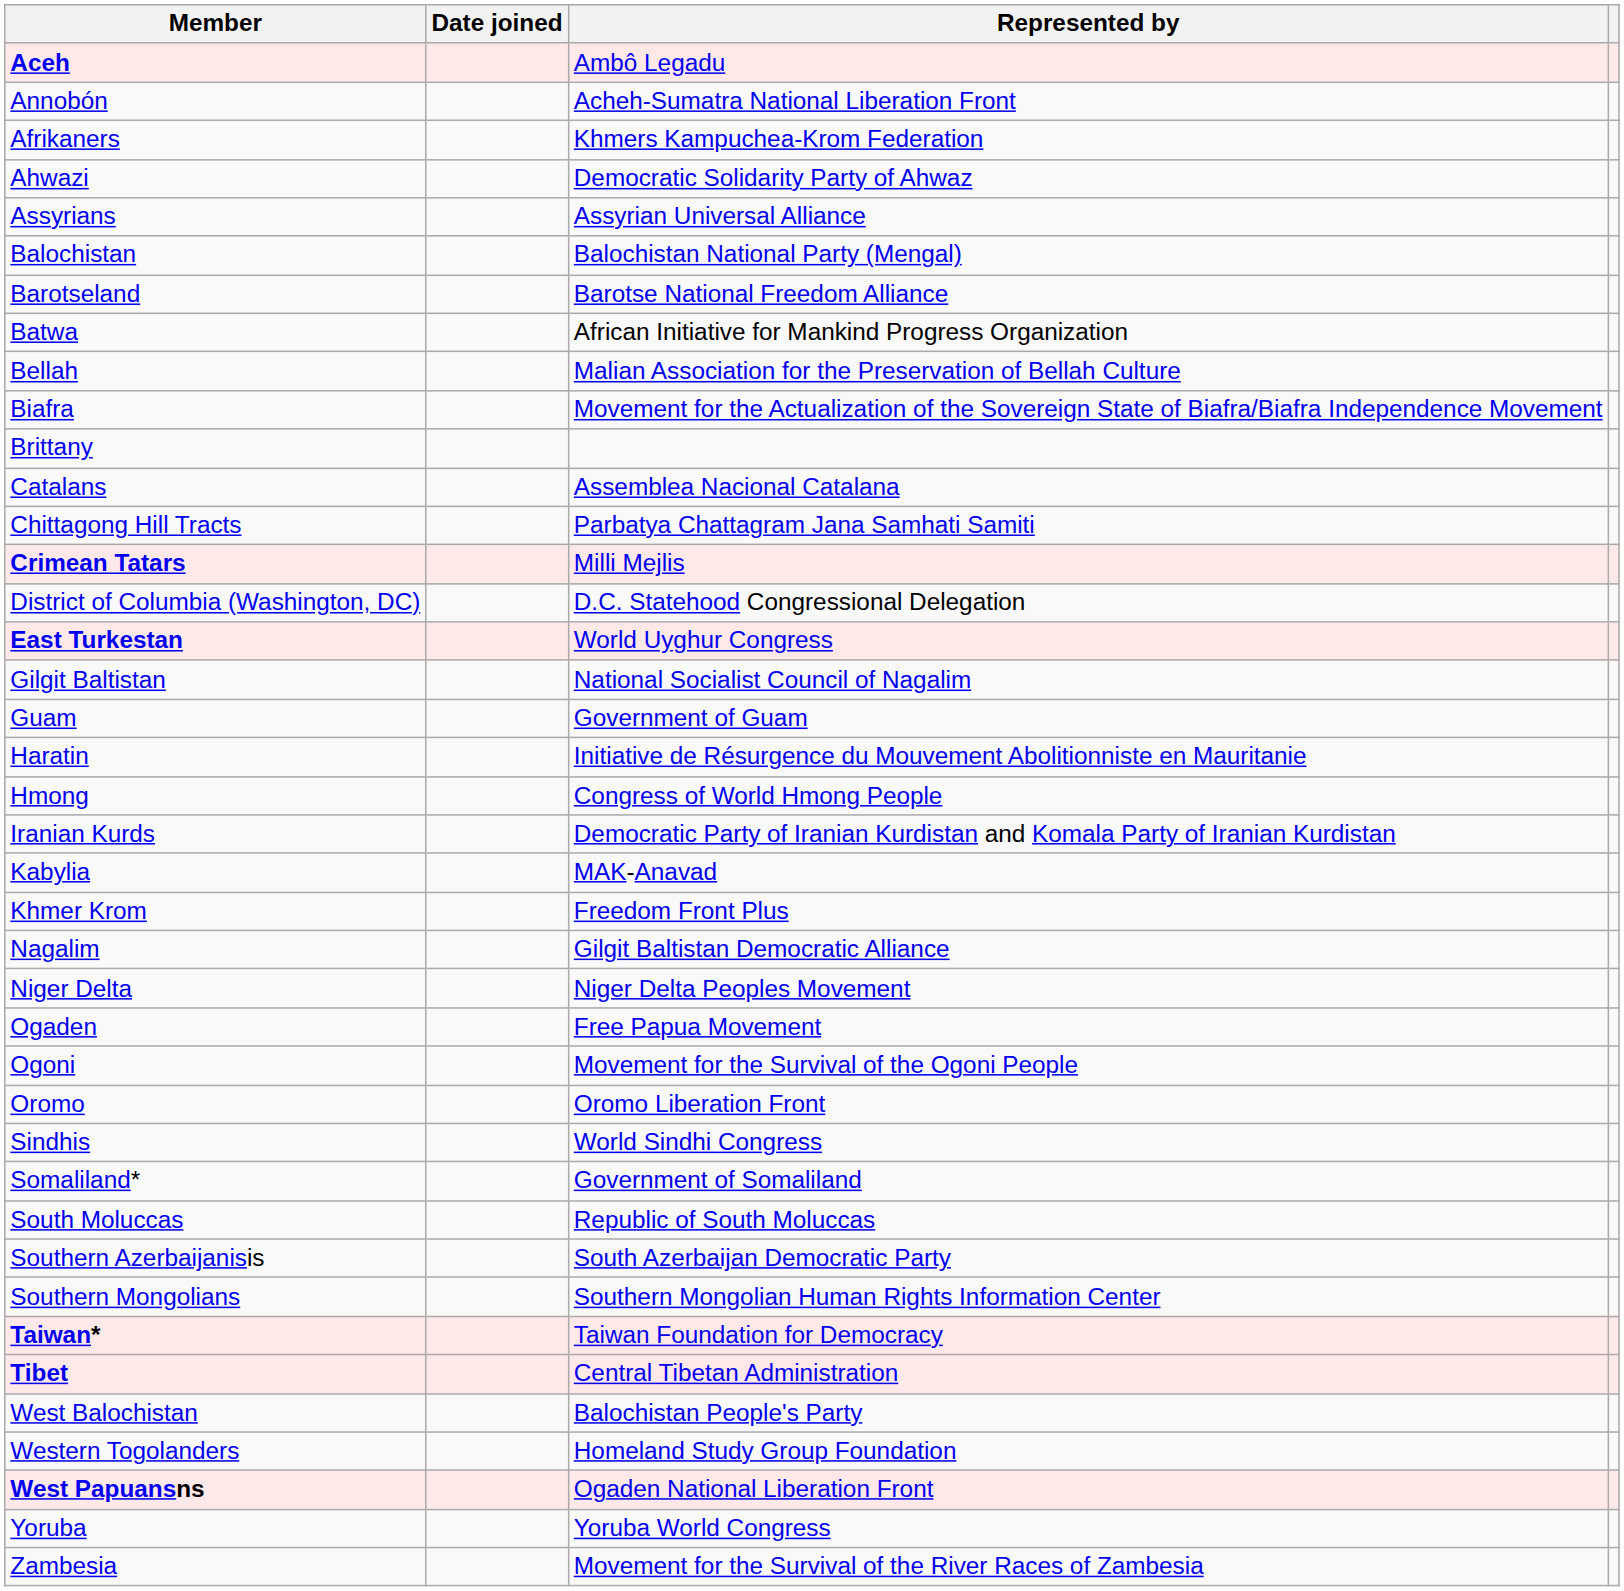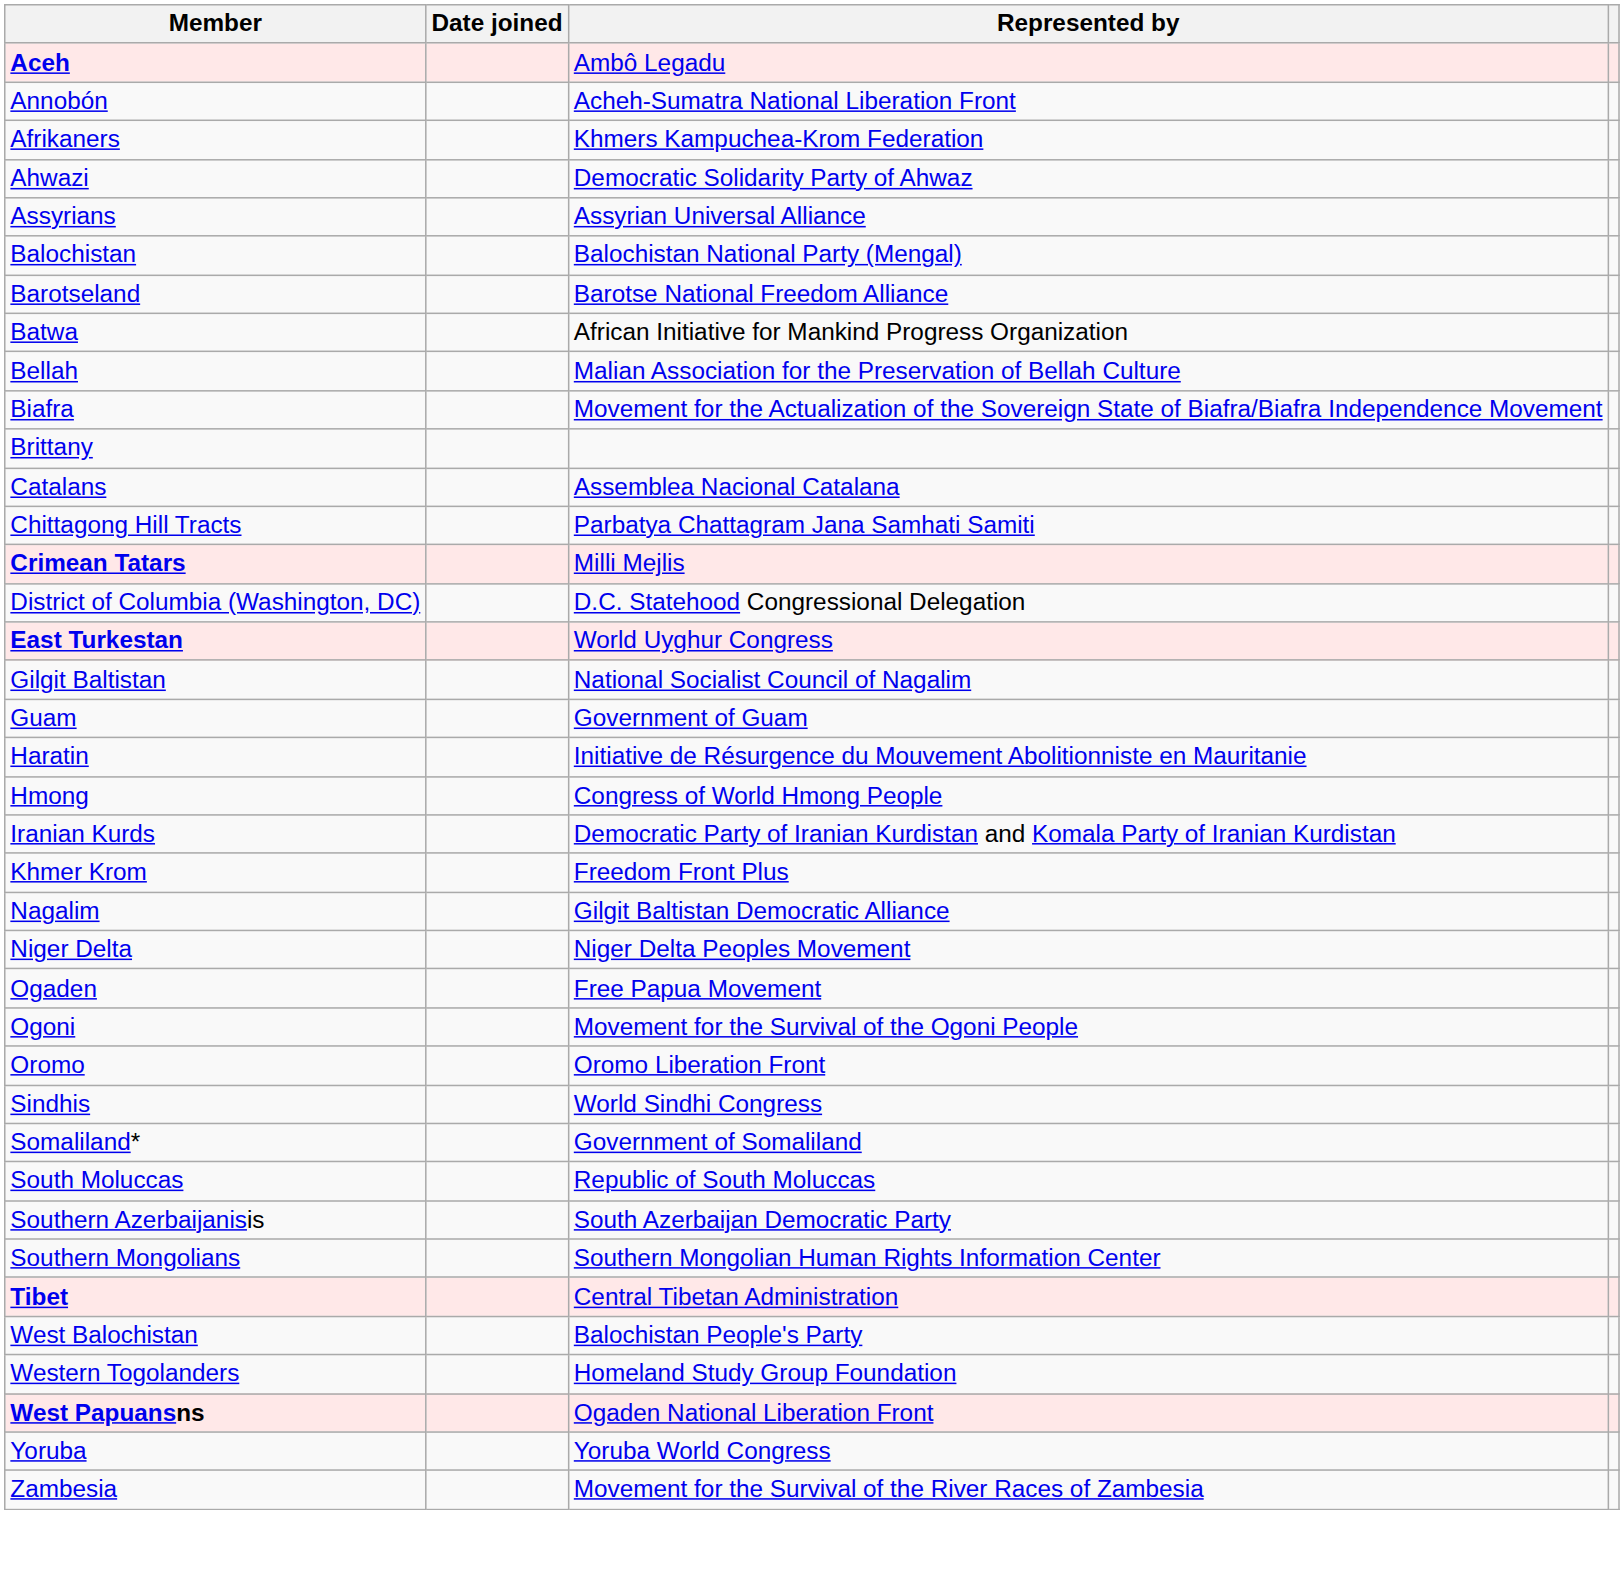- row: Kabylia | MAK-Anavad
- row: Taiwan* | Taiwan Foundation for Democracy
